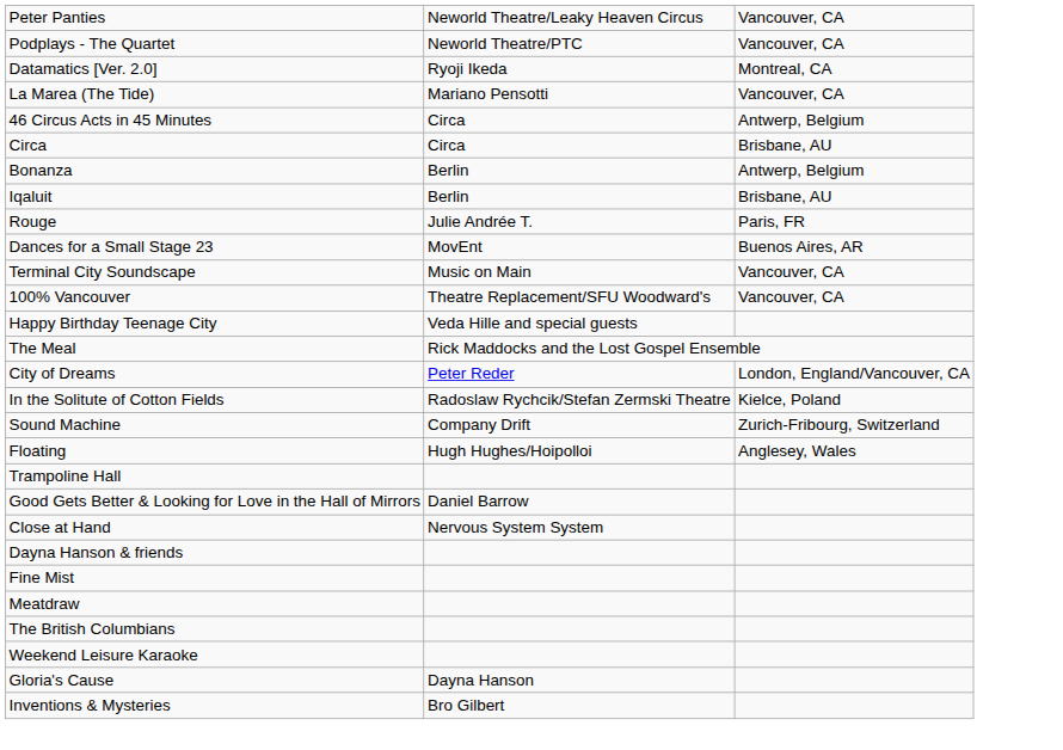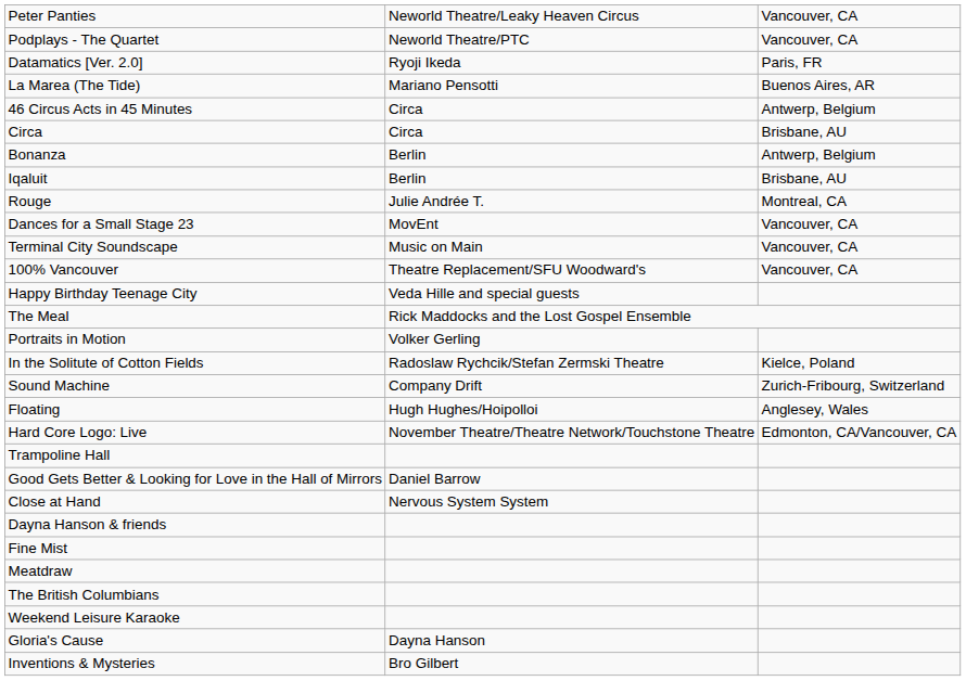Datamatics [Ver. 2.0] | column 3: Montreal, CA -> Paris, FR
La Marea (The Tide) | column 3: Vancouver, CA -> Buenos Aires, AR
Rouge | column 3: Paris, FR -> Montreal, CA
Dances for a Small Stage 23 | column 3: Buenos Aires, AR -> Vancouver, CA
- row: City of Dreams | Peter Reder | London, England/Vancouver, CA
+ row: Portraits in Motion | Volker Gerling
+ row: Hard Core Logo: Live | November Theatre/Theatre Network/Touchstone Theatre | Edmonton, CA/Vancouver, CA
